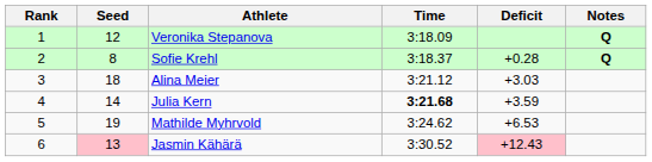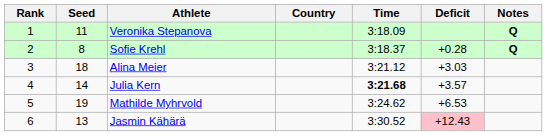+ column: Country
Veronika Stepanova | Seed: 12 -> 11
Julia Kern | Deficit: +3.59 -> +3.57
Jasmin Kähärä | Seed: pink background -> no background
